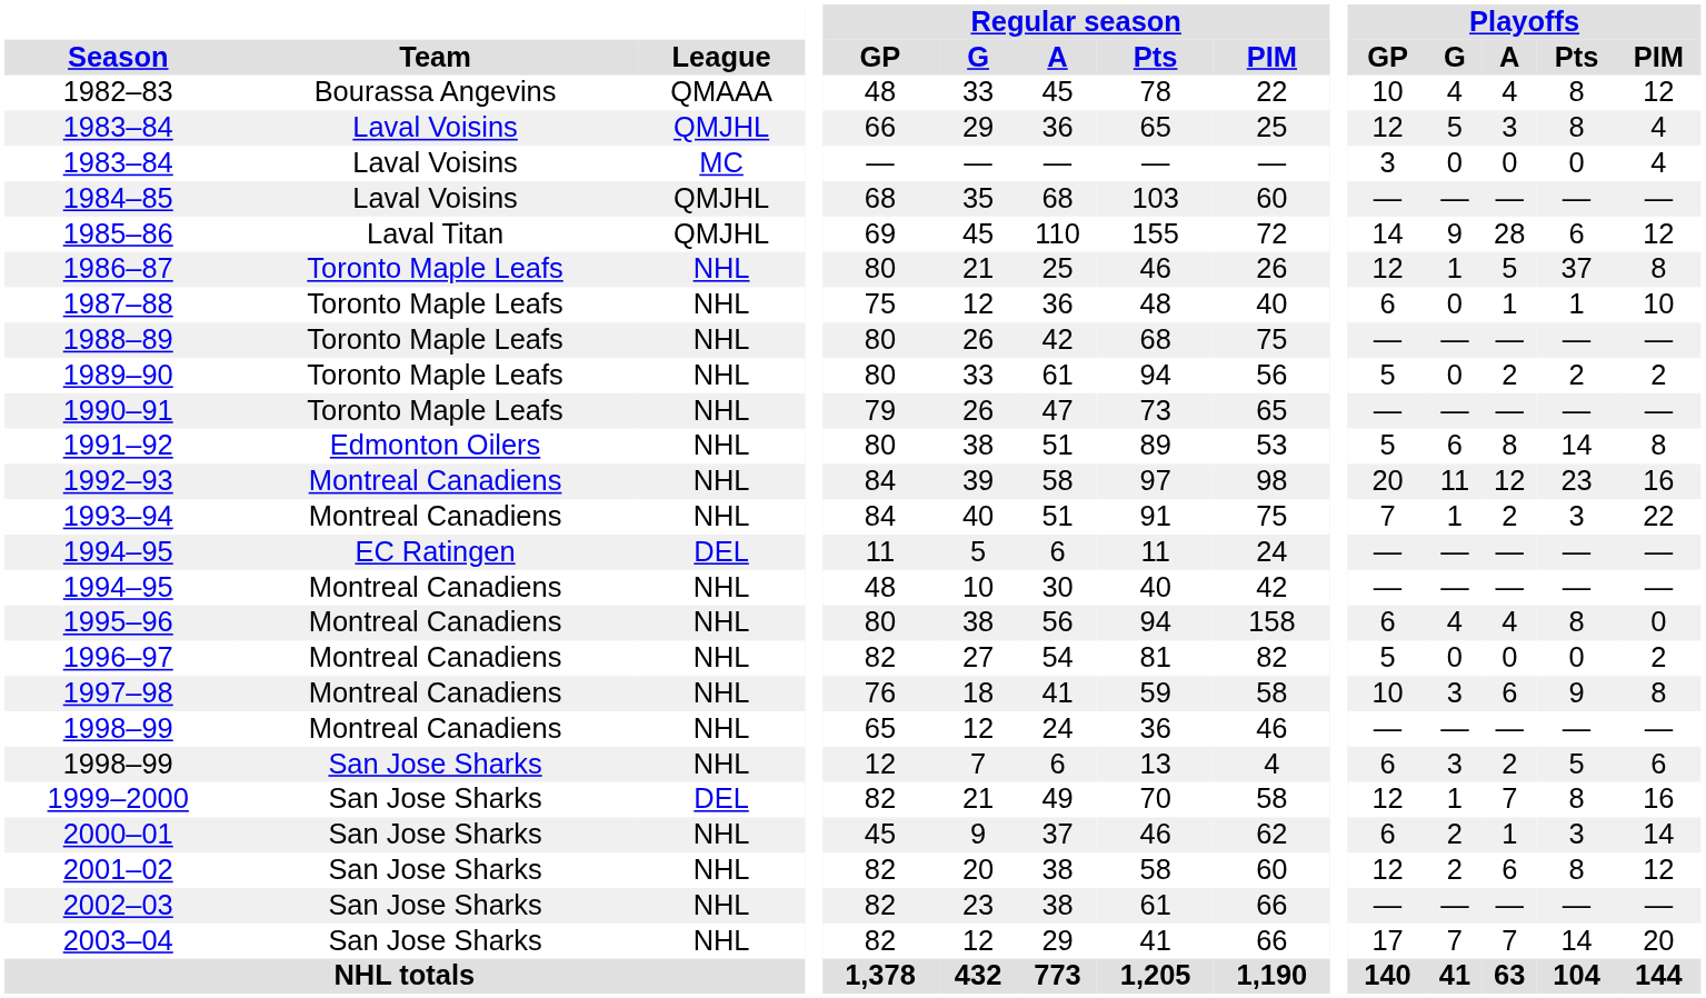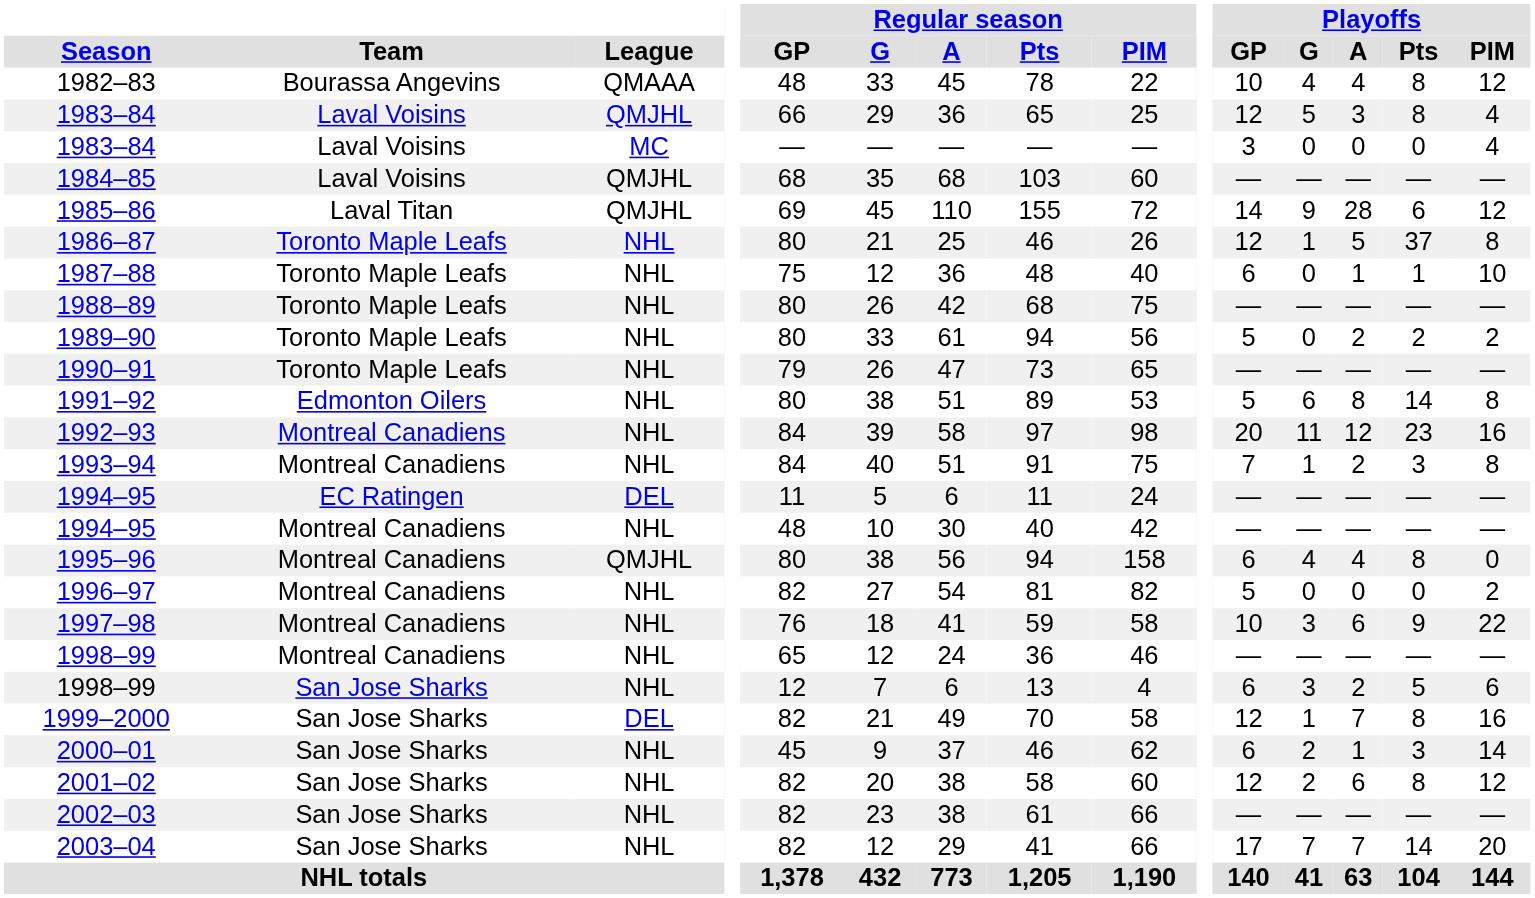1993–94 | Playoffs / PIM: 22 -> 8
1995–96 | League: NHL -> QMJHL
1997–98 | Playoffs / PIM: 8 -> 22
